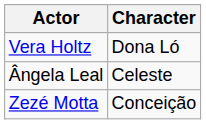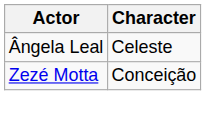- row: Vera Holtz | Dona Ló
